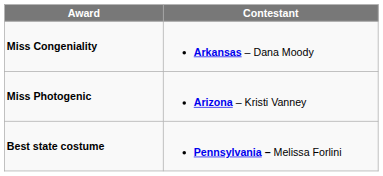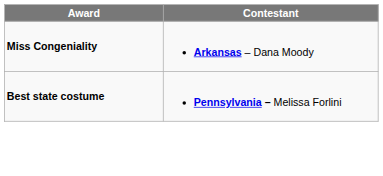- row: Miss Photogenic | Arizona – Kristi Vanney
